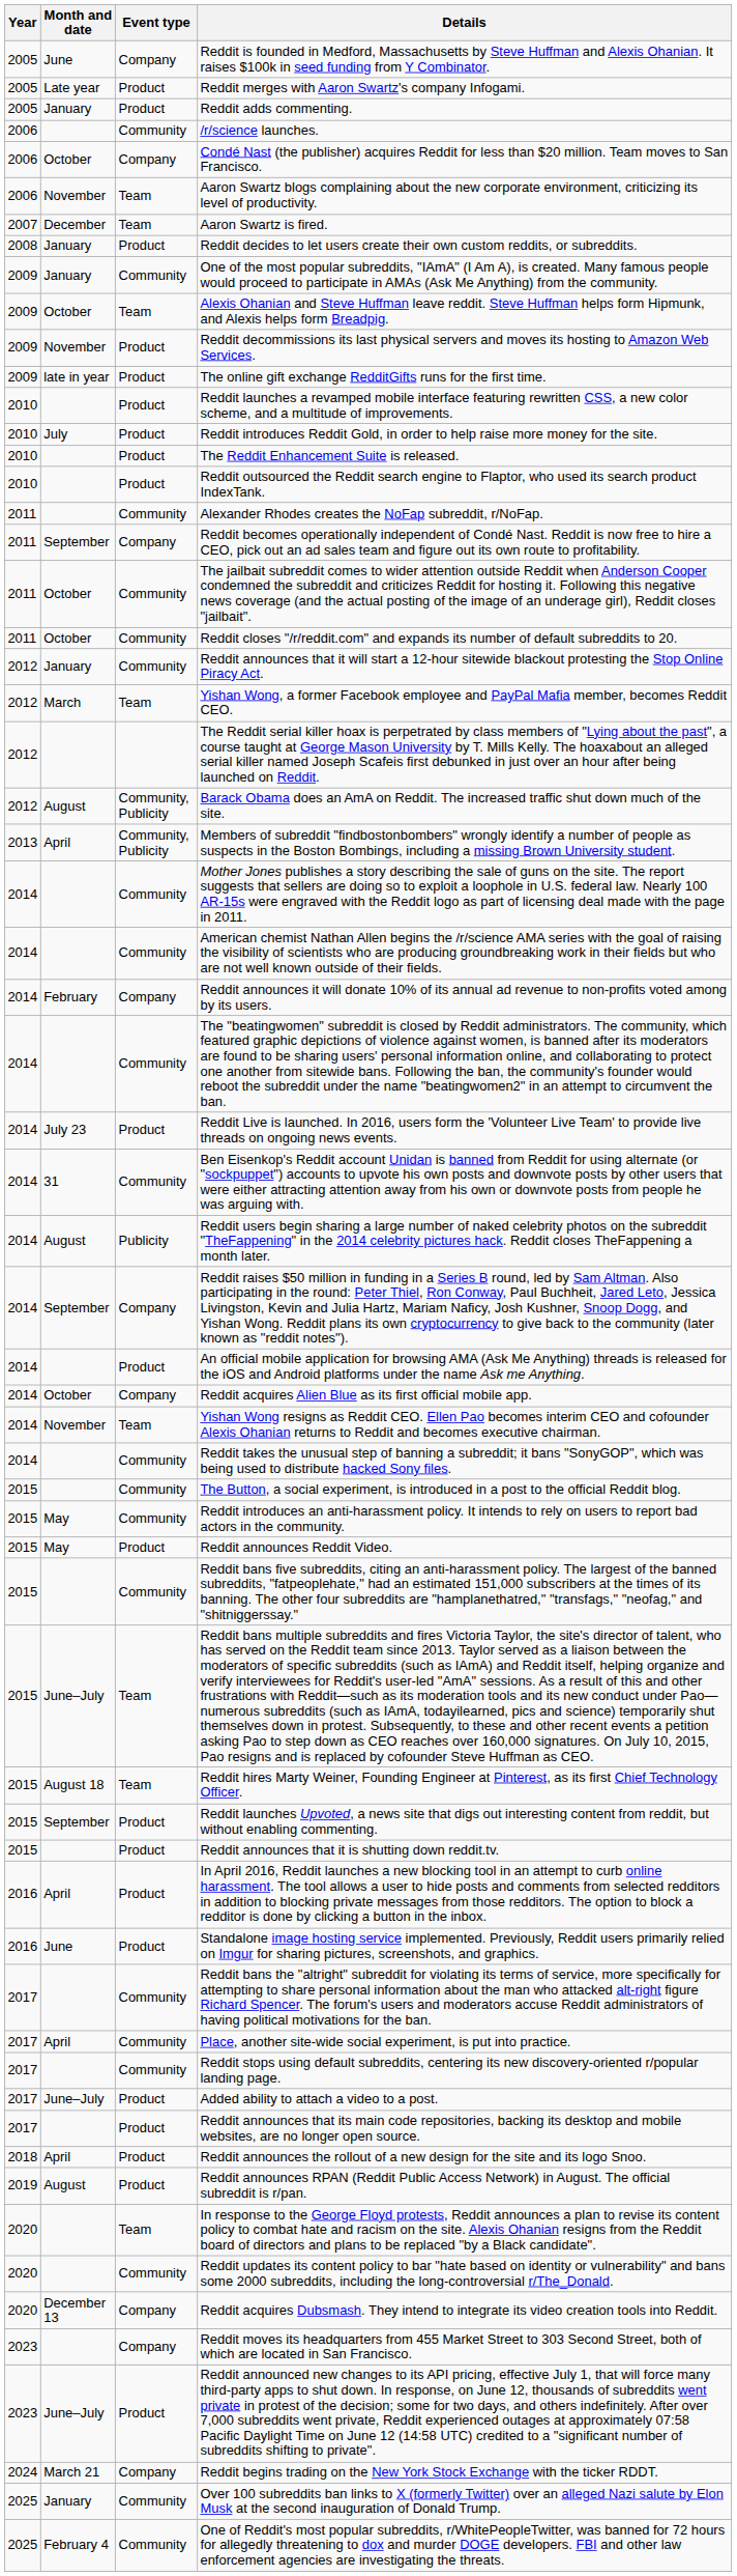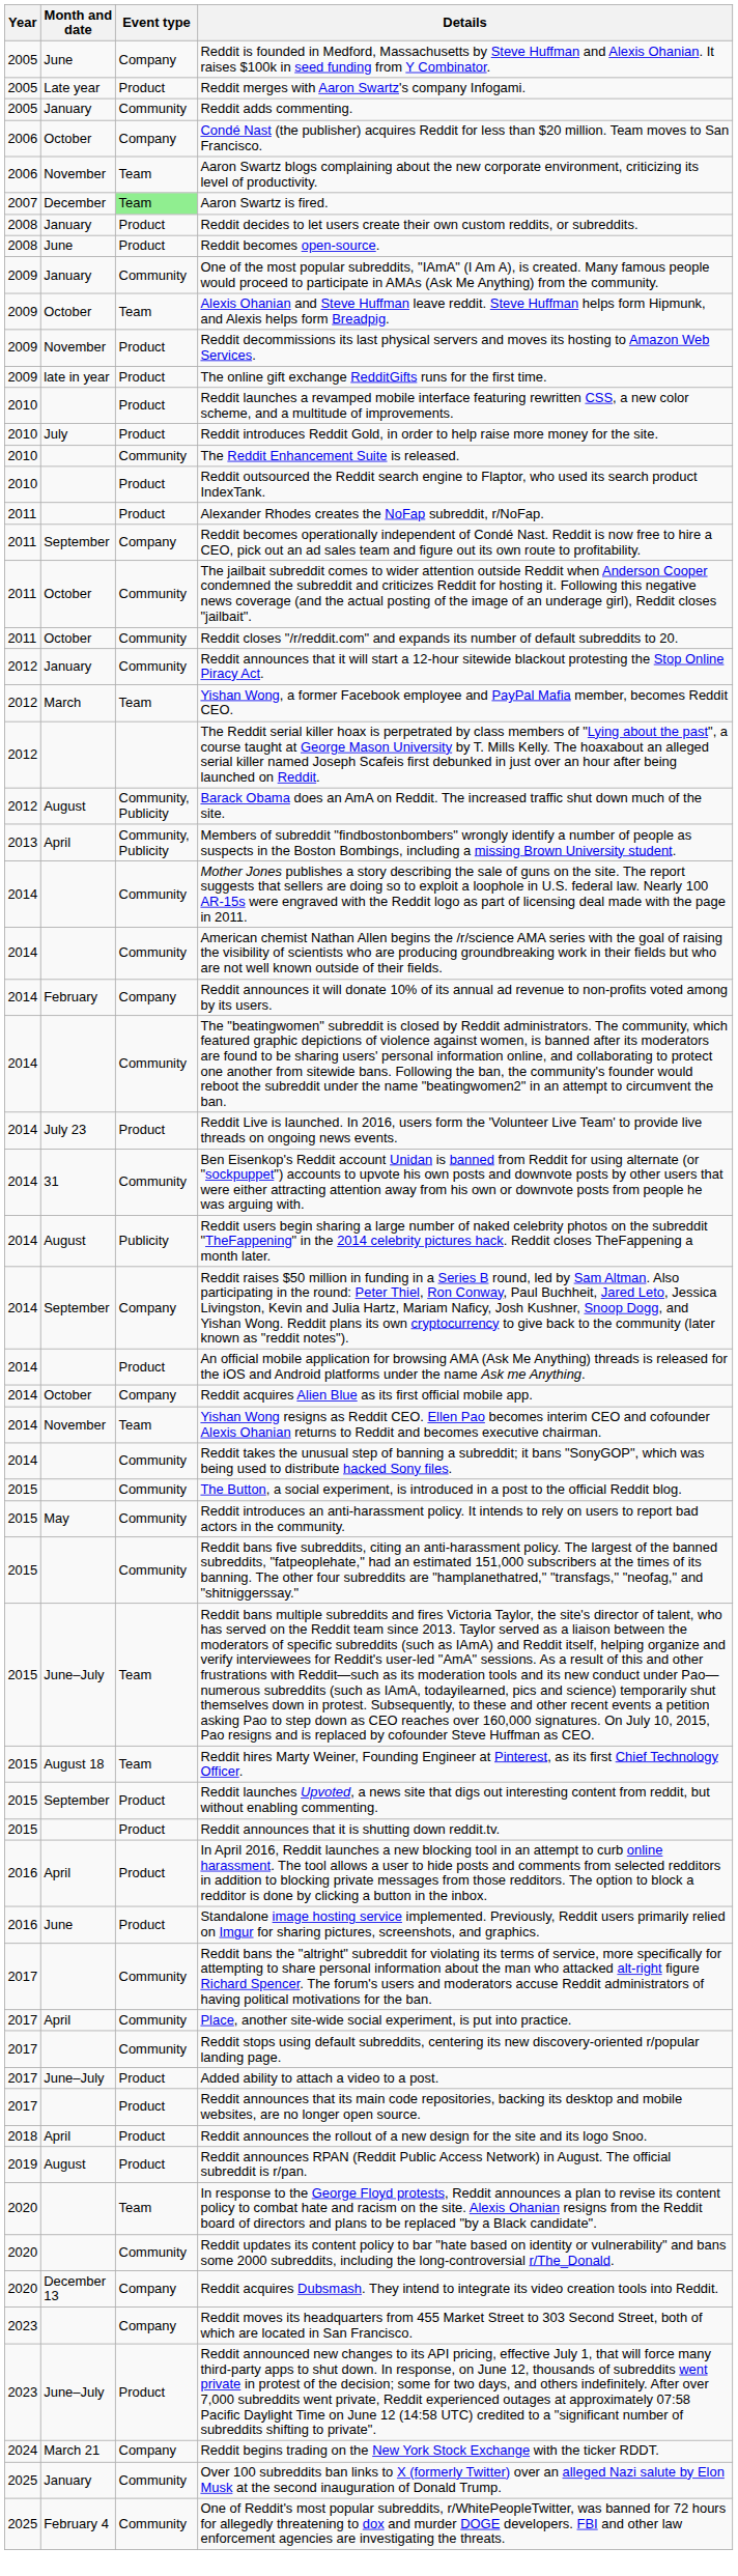Reddit adds commenting. | Event type: Product -> Community
- row: 2006 | Community | /r/science launches.
Aaron Swartz is fired. | Event type: no background -> lightgreen background
+ row: 2008 | June | Product | Reddit becomes open-source.
The Reddit Enhancement Suite is released. | Event type: Product -> Community
Alexander Rhodes creates the NoFap subreddit, r/NoFap. | Event type: Community -> Product
- row: 2015 | May | Product | Reddit announces Reddit Video.
